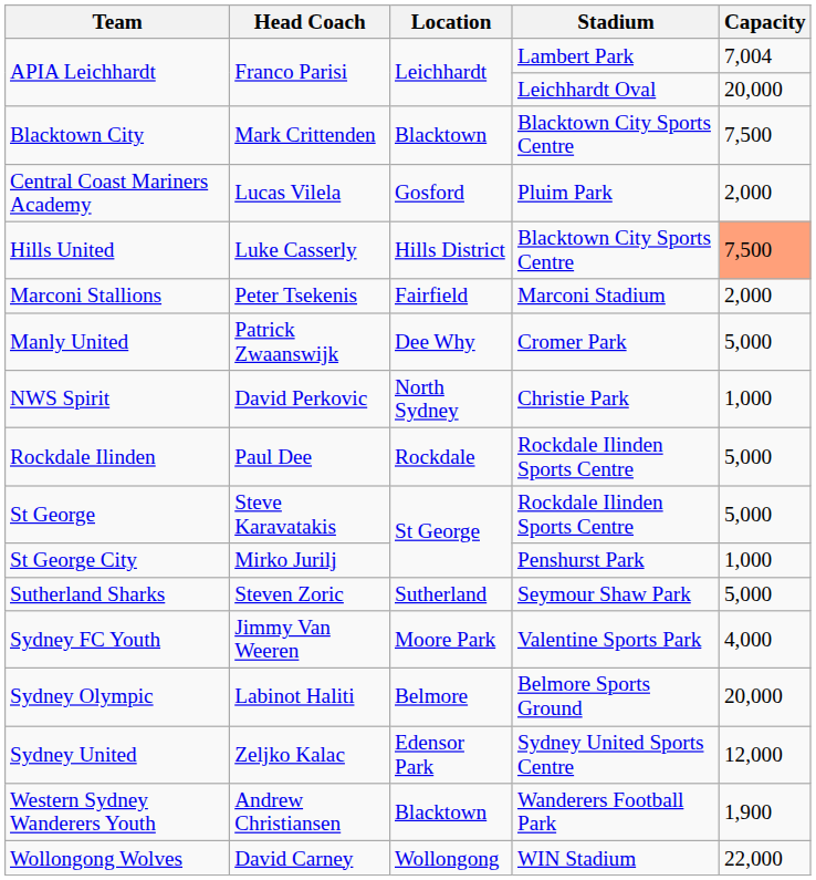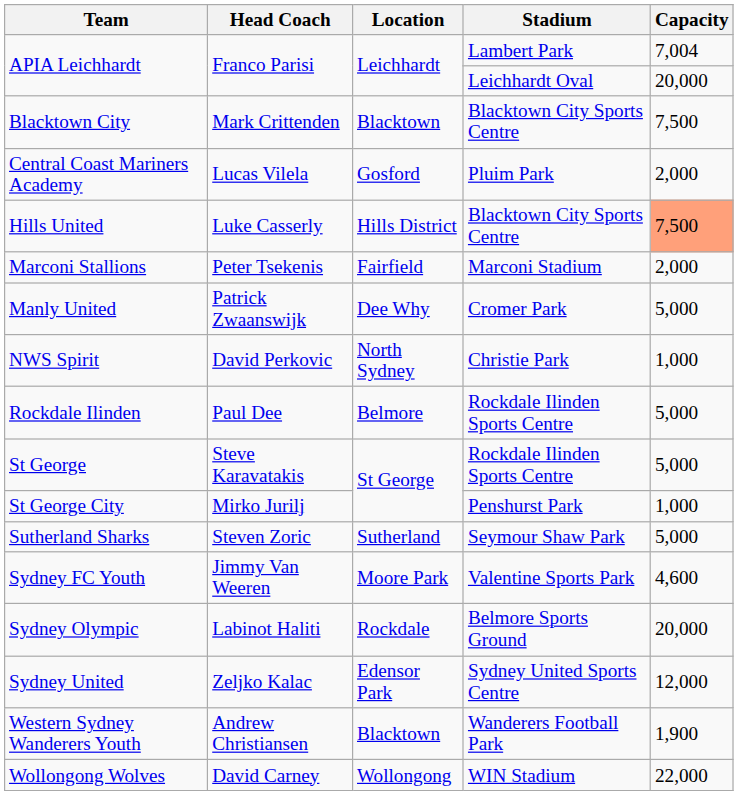Rockdale Ilinden | Location: Rockdale -> Belmore
Sydney FC Youth | Capacity: 4,000 -> 4,600
Sydney Olympic | Location: Belmore -> Rockdale
